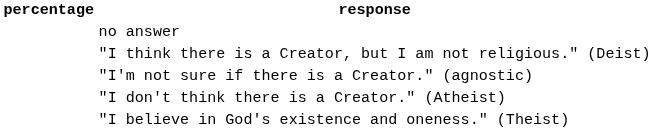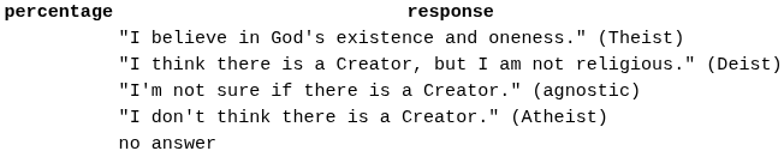rows swapped: "I believe in God's existence and oneness." (Theist) <-> no answer
